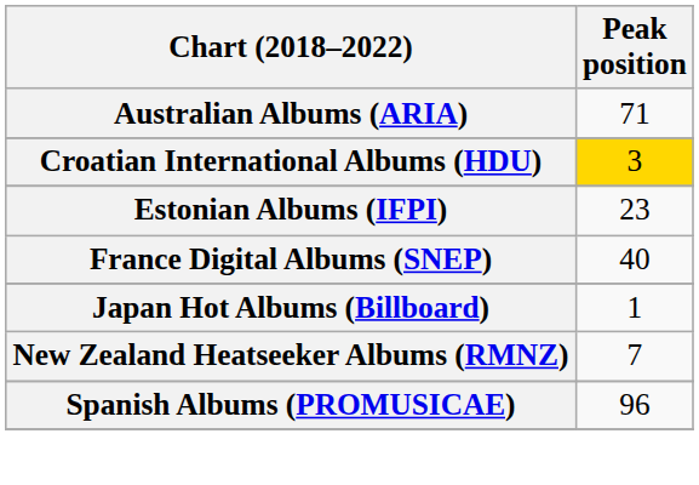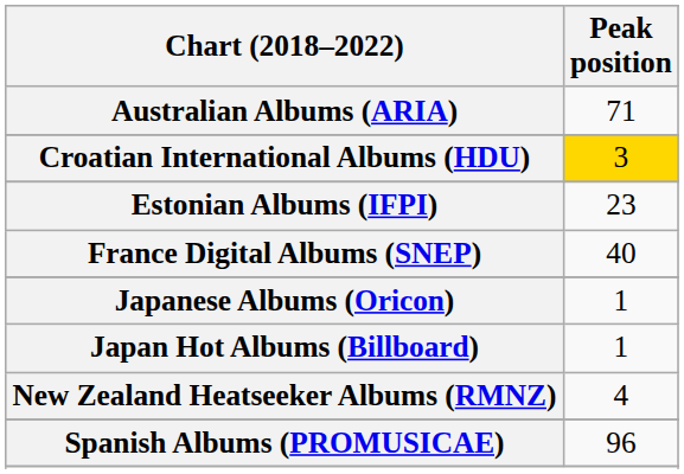+ row: Japanese Albums (Oricon) | 1
New Zealand Heatseeker Albums (RMNZ) | Peak position: 7 -> 4
